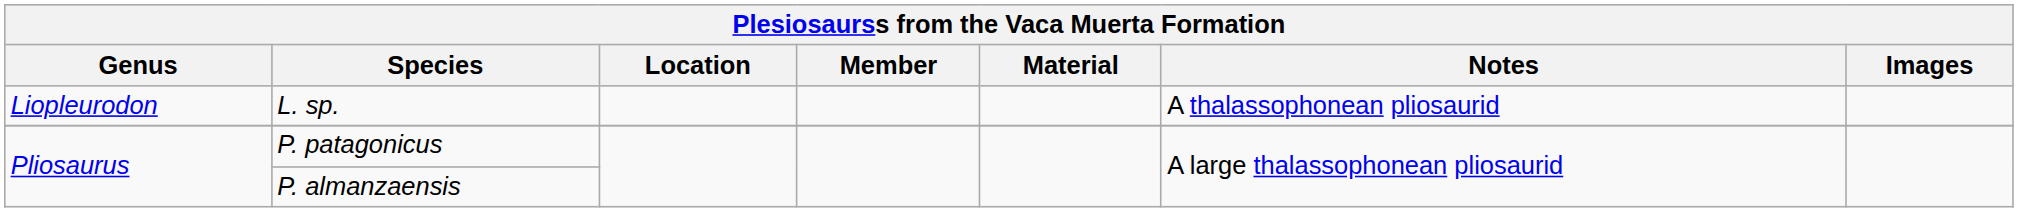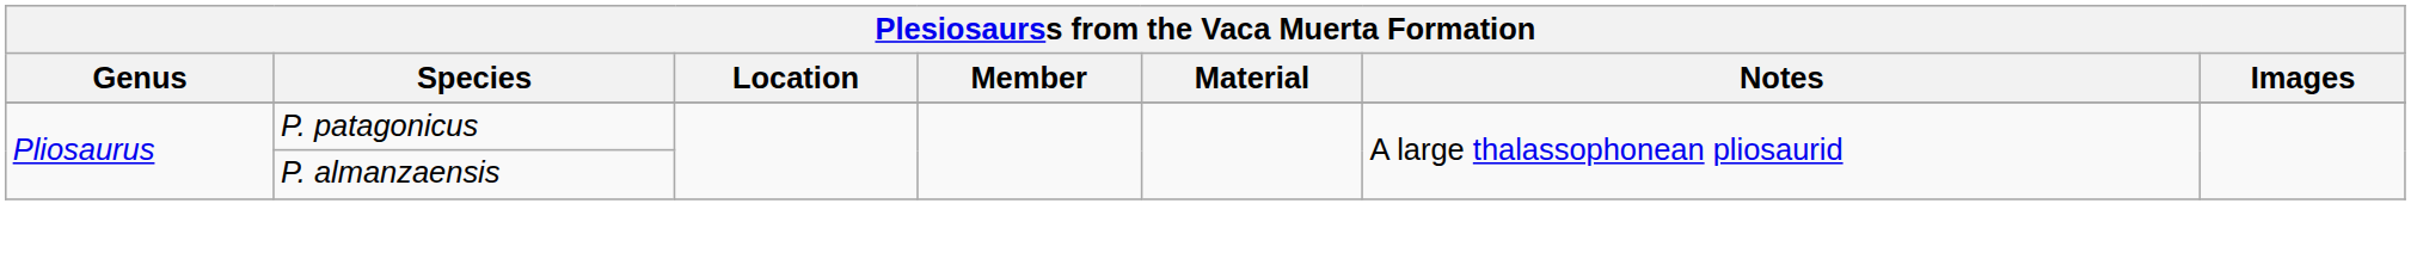- row: Liopleurodon | L. sp. | A thalassophonean pliosaurid
